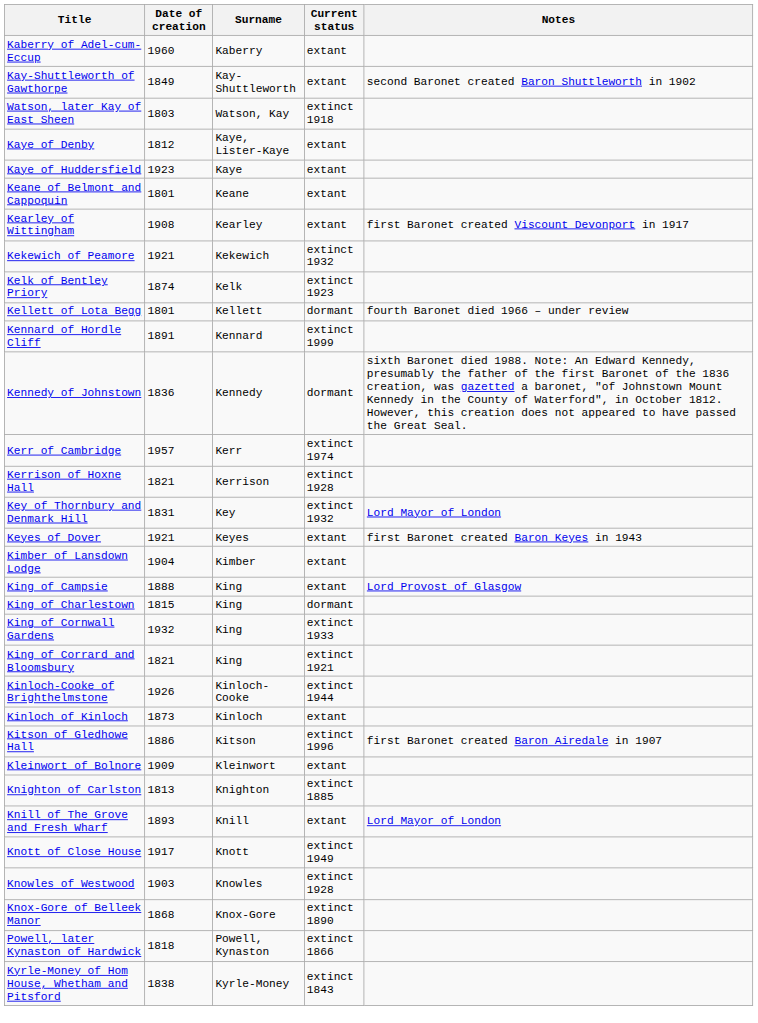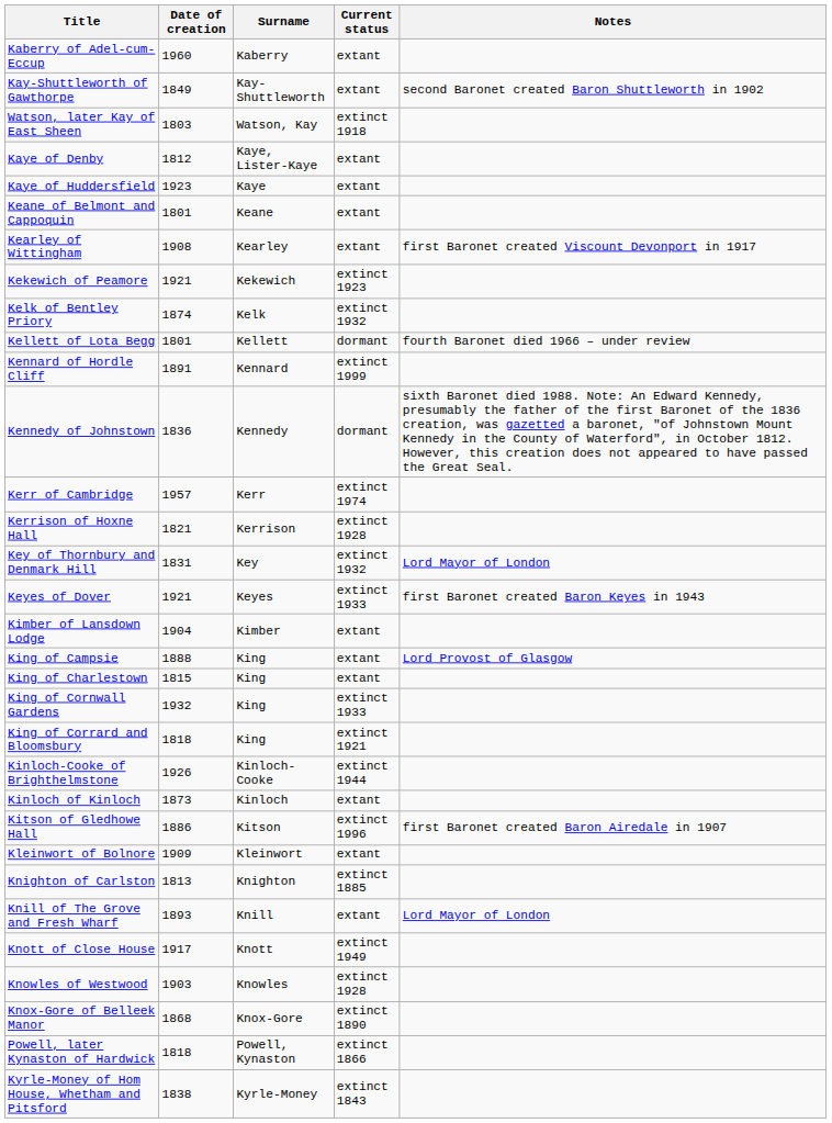Kekewich of Peamore | Current status: extinct 1932 -> extinct 1923
Kelk of Bentley Priory | Current status: extinct 1923 -> extinct 1932
Keyes of Dover | Current status: extant -> extinct 1933
King of Charlestown | Current status: dormant -> extant
King of Corrard and Bloomsbury | Date of creation: 1821 -> 1818
